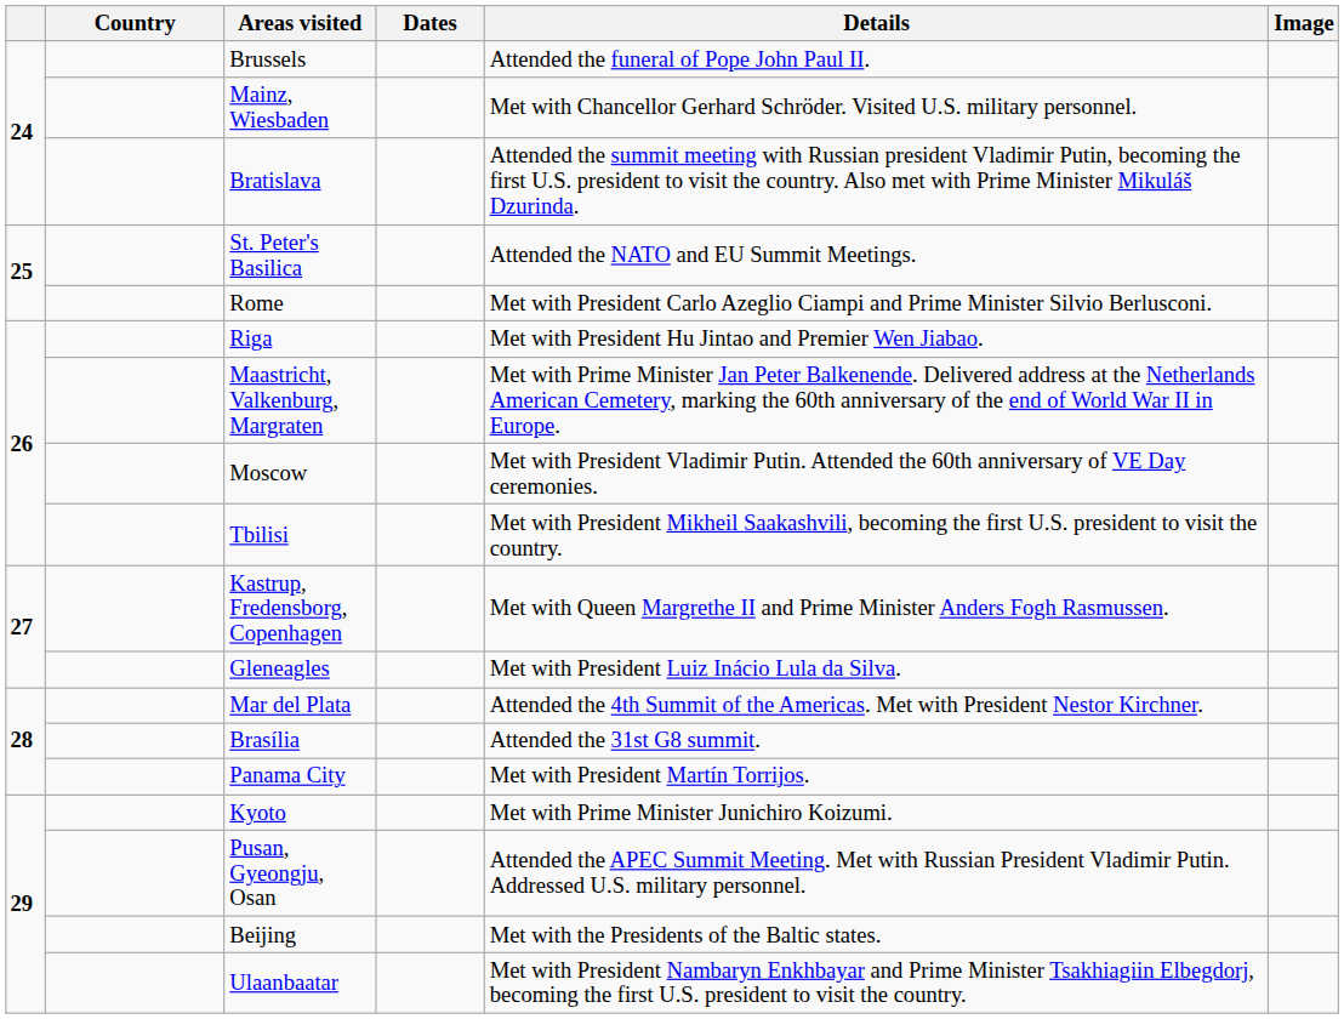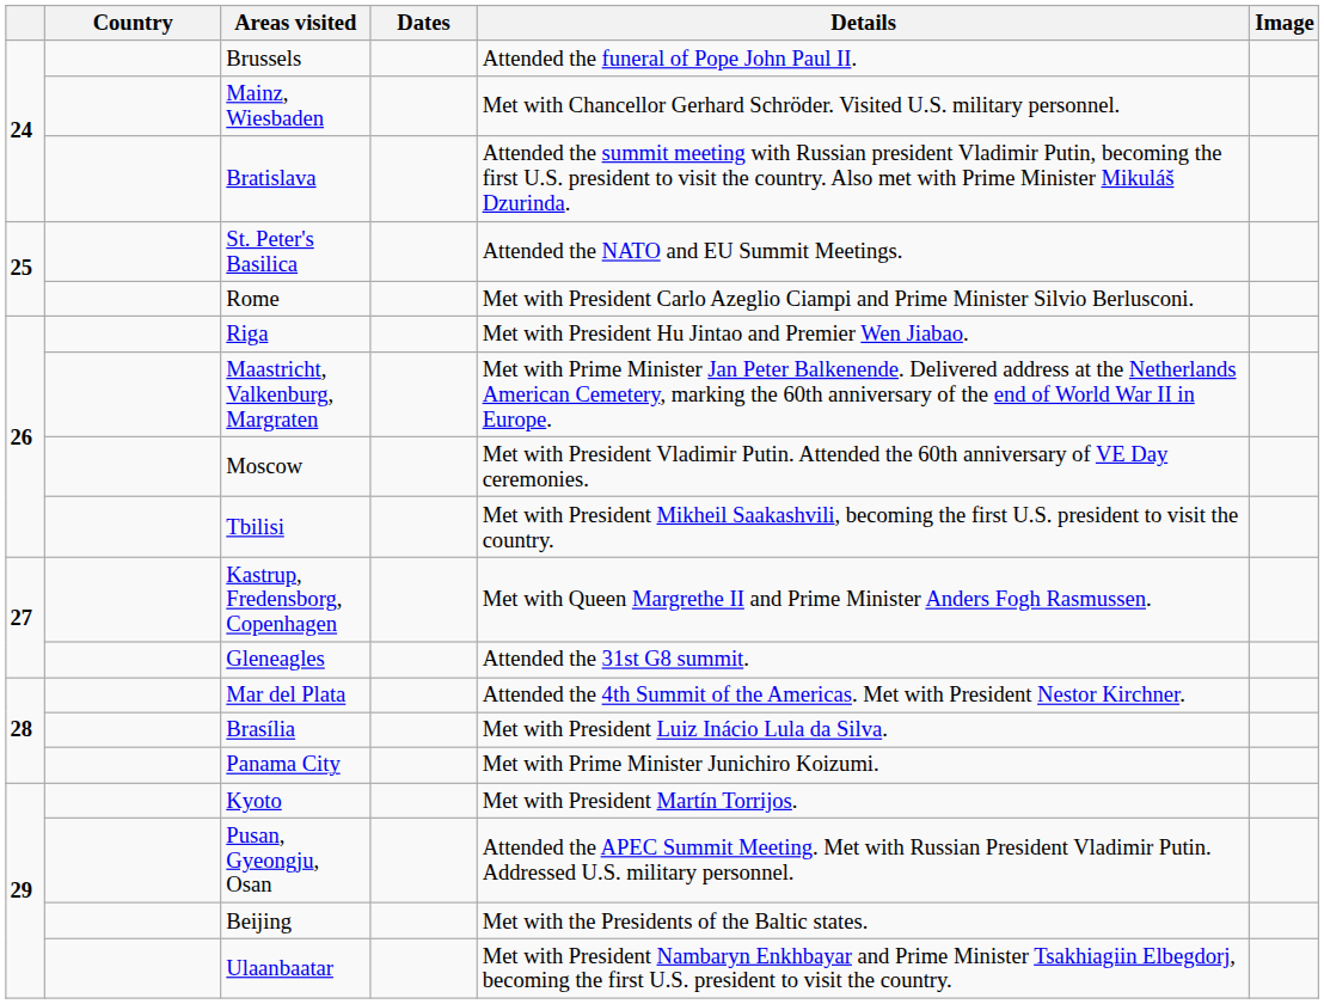Gleneagles | Details: Met with President Luiz Inácio Lula da Silva. -> Attended the 31st G8 summit.
Brasília | Details: Attended the 31st G8 summit. -> Met with President Luiz Inácio Lula da Silva.
Panama City | Details: Met with President Martín Torrijos. -> Met with Prime Minister Junichiro Koizumi.
Kyoto | Details: Met with Prime Minister Junichiro Koizumi. -> Met with President Martín Torrijos.
